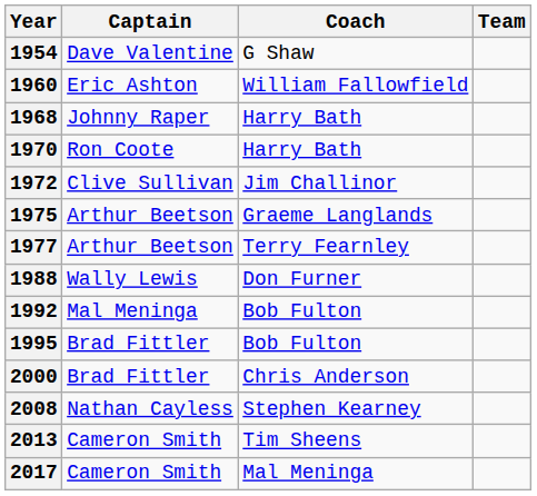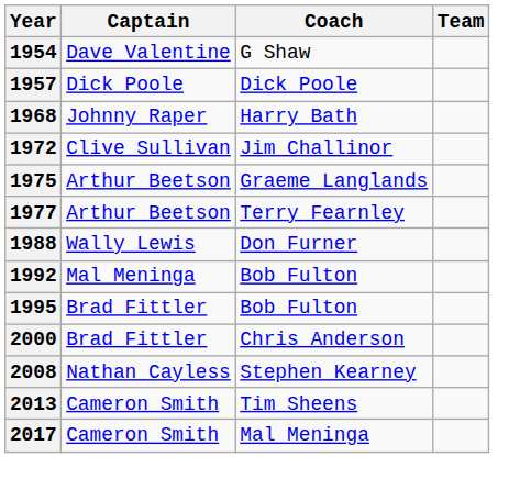+ row: 1957 | Dick Poole | Dick Poole
- row: 1960 | Eric Ashton | William Fallowfield
- row: 1970 | Ron Coote | Harry Bath
